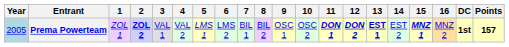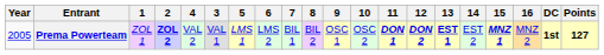columns swapped: 3 <-> 4
Prema Powerteam | Year: lightblue background -> no background
Prema Powerteam | Points: 157 -> 127
